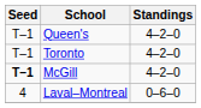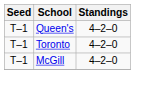McGill | Seed: bold -> normal
- row: 4 | Laval–Montreal | 0–6–0
